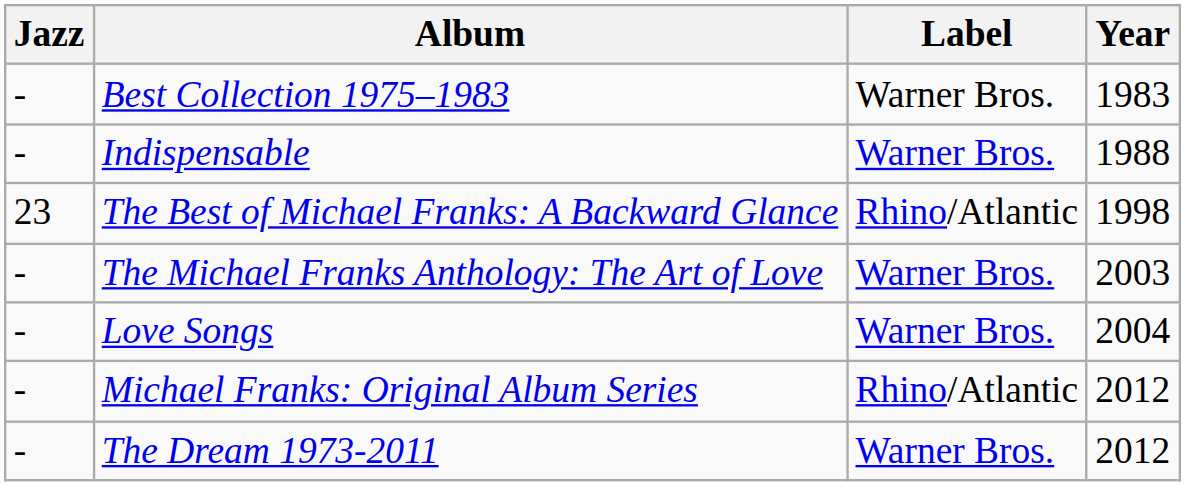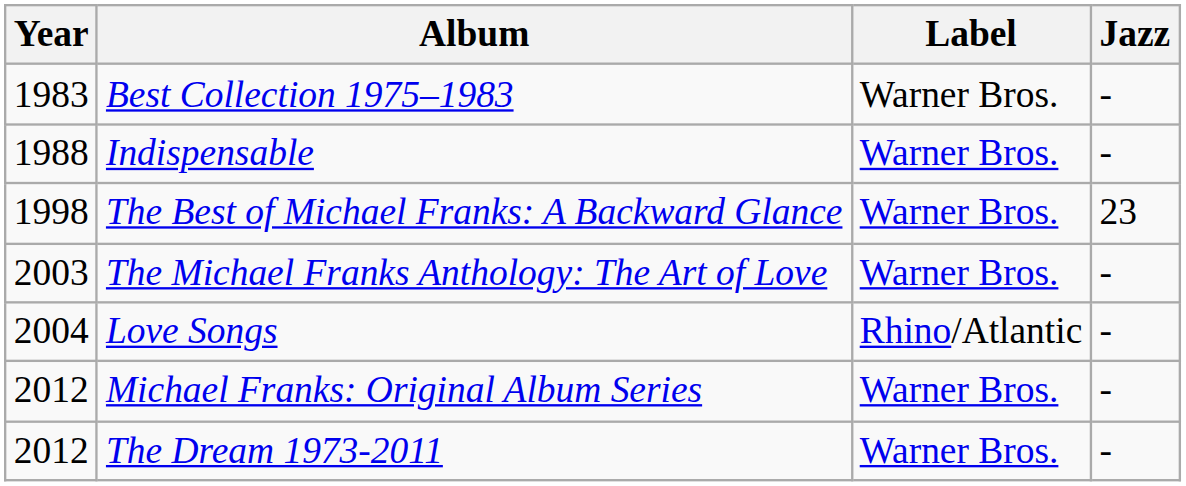columns swapped: Year <-> Jazz
The Best of Michael Franks: A Backward Glance | Label: Rhino/Atlantic -> Warner Bros.
Love Songs | Label: Warner Bros. -> Rhino/Atlantic
Michael Franks: Original Album Series | Label: Rhino/Atlantic -> Warner Bros.
